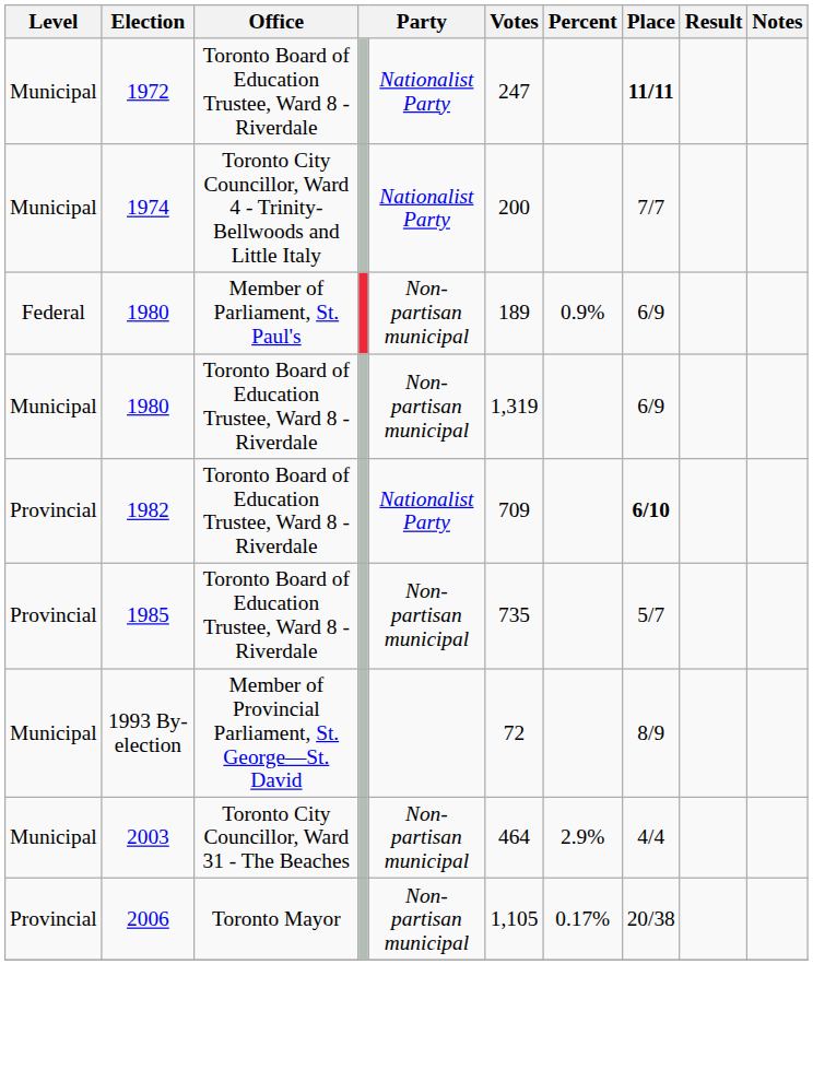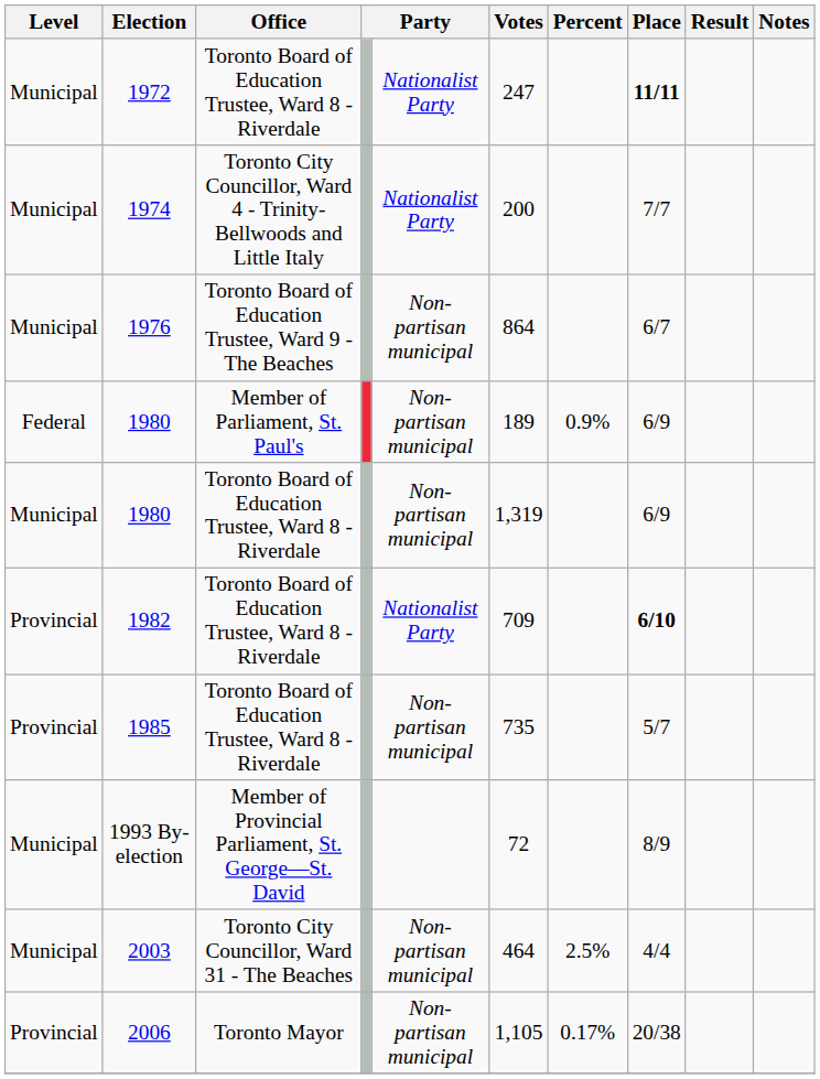+ row: Municipal | 1976 | Toronto Board of Education Trustee, Ward 9 - The Beaches | Non-partisan municipal | 864 | 6/7
2003 | Percent: 2.9% -> 2.5%
